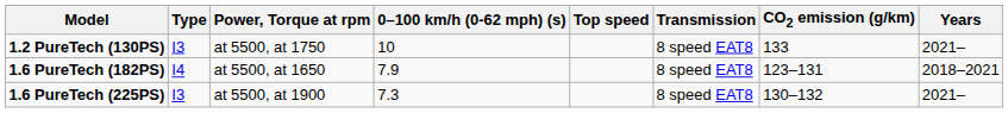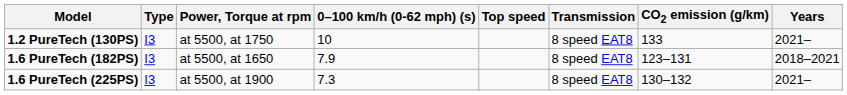1.6 PureTech (182PS) | Type: I4 -> I3
